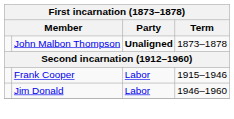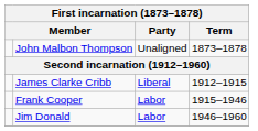John Malbon Thompson | Party: bold -> normal
+ row: James Clarke Cribb | Liberal | 1912–1915
